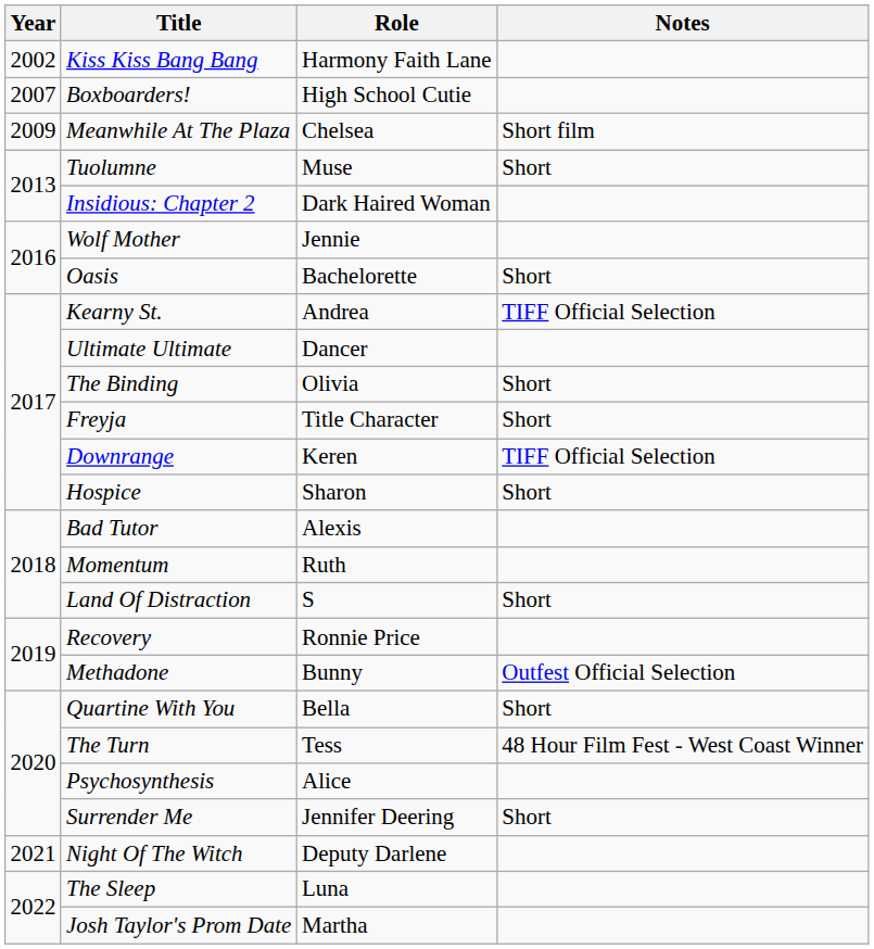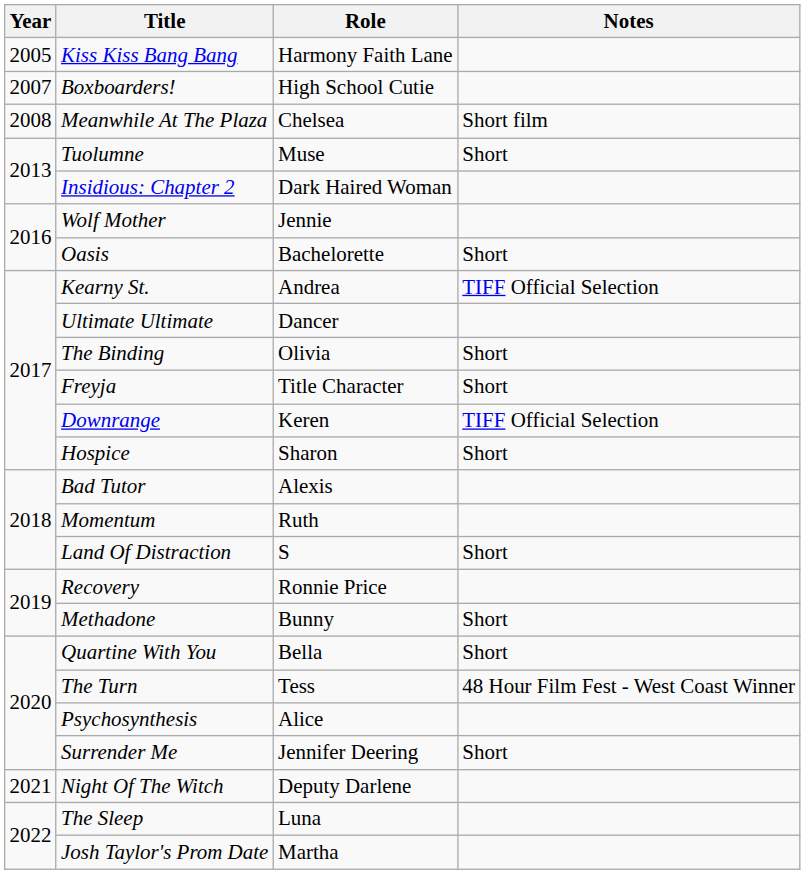Kiss Kiss Bang Bang | Year: 2002 -> 2005
Meanwhile At The Plaza | Year: 2009 -> 2008
Methadone | Notes: Outfest Official Selection -> Short
